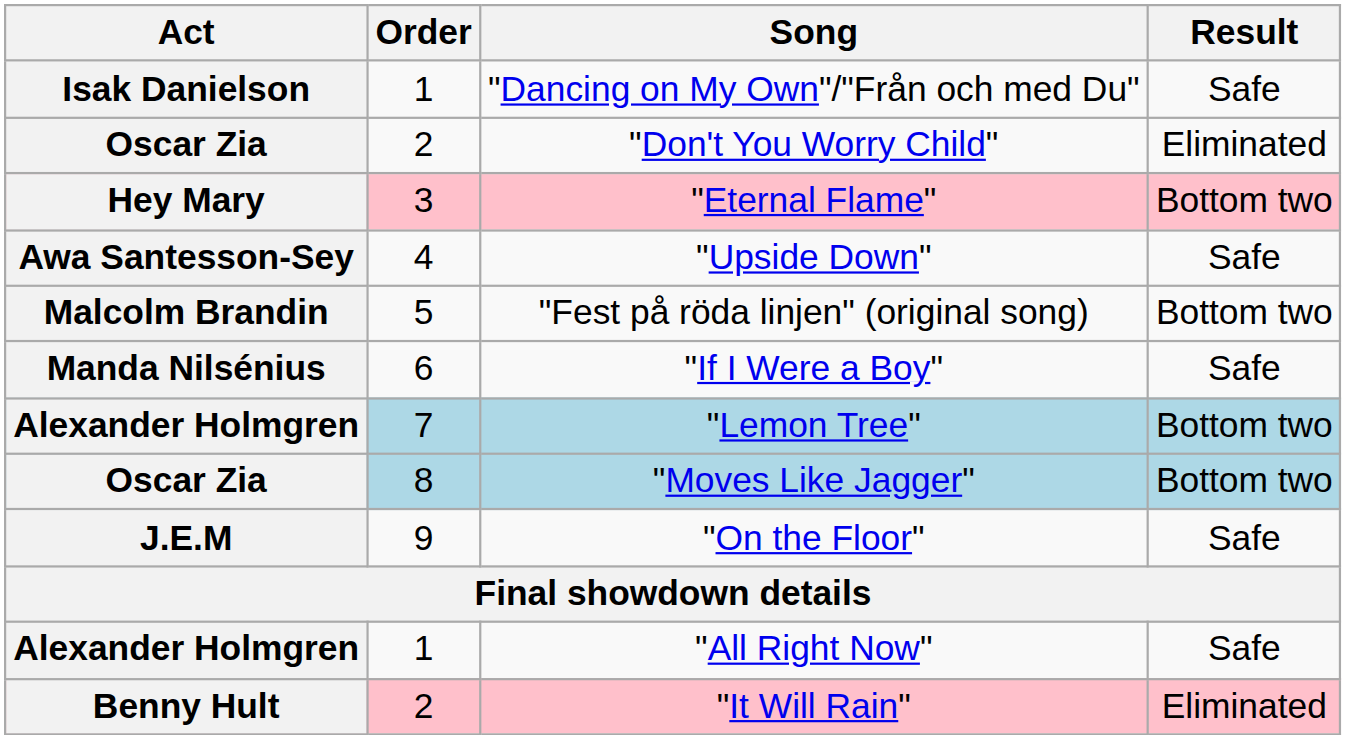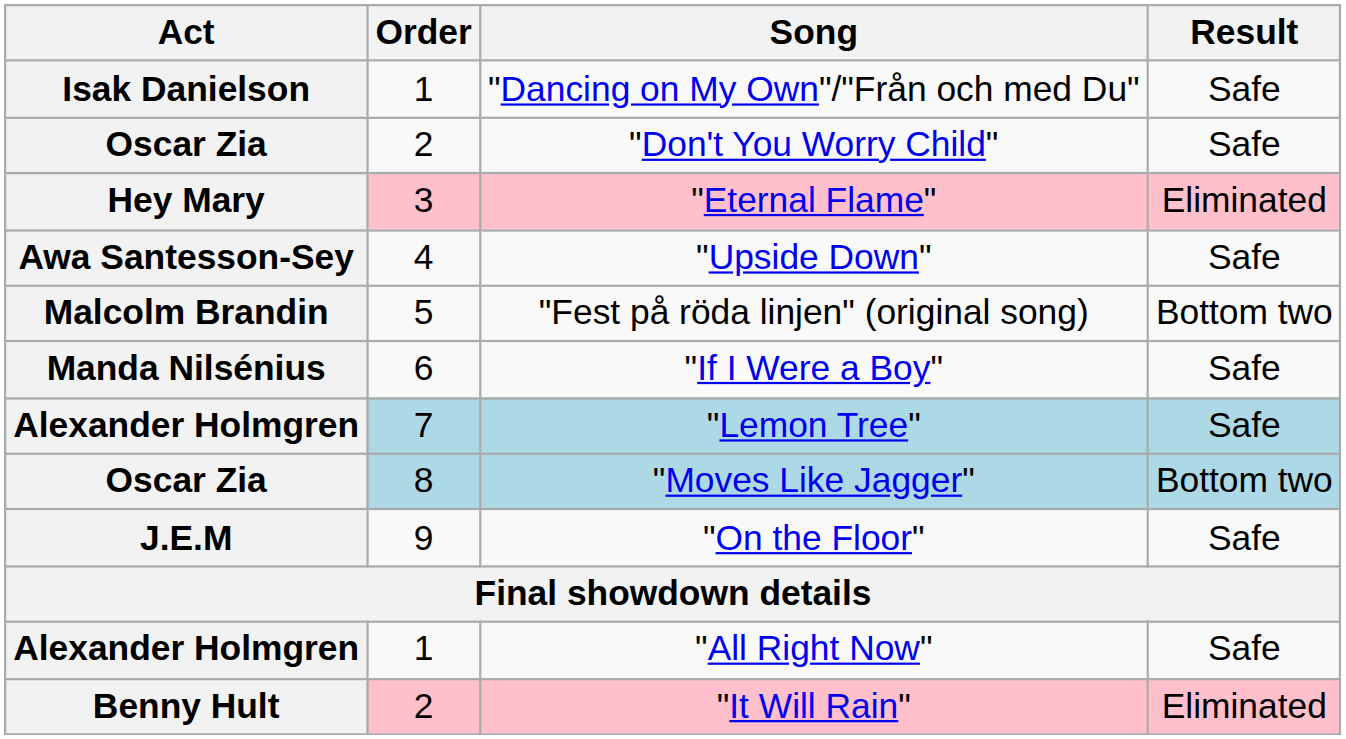"Don't You Worry Child" | Result: Eliminated -> Safe
"Eternal Flame" | Result: Bottom two -> Eliminated
"Lemon Tree" | Result: Bottom two -> Safe
